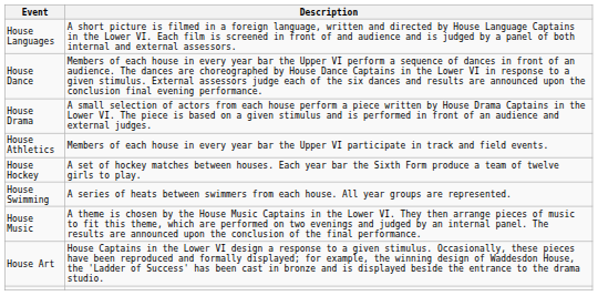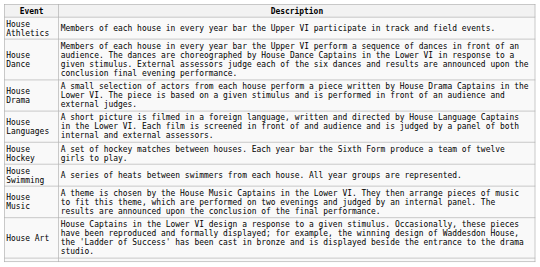rows swapped: House Athletics <-> House Languages
